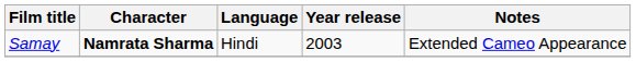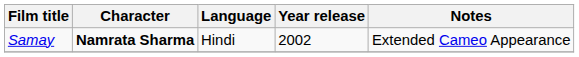Samay | Year release: 2003 -> 2002
